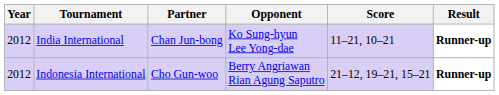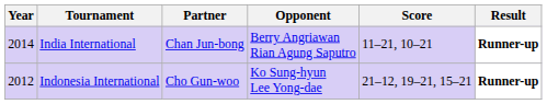India International | Year: 2012 -> 2014
India International | Opponent: Ko Sung-hyun Lee Yong-dae -> Berry Angriawan Rian Agung Saputro
Indonesia International | Opponent: Berry Angriawan Rian Agung Saputro -> Ko Sung-hyun Lee Yong-dae
